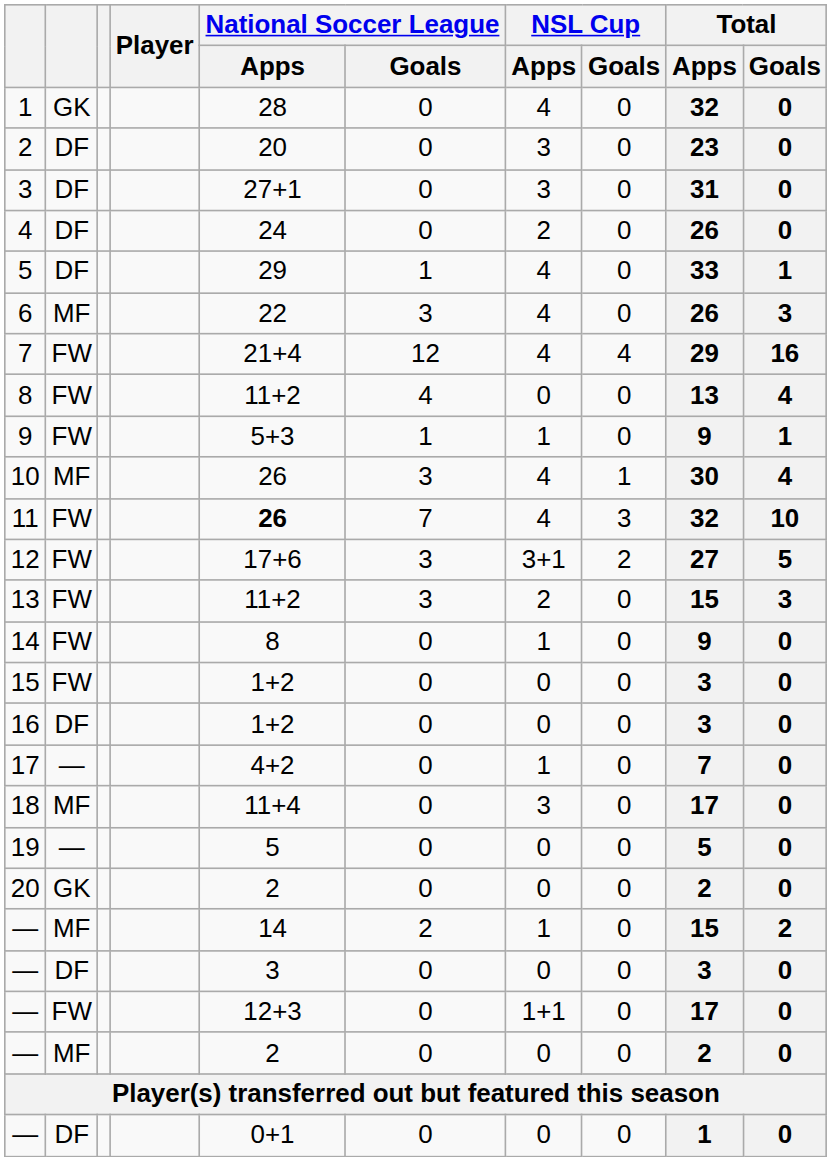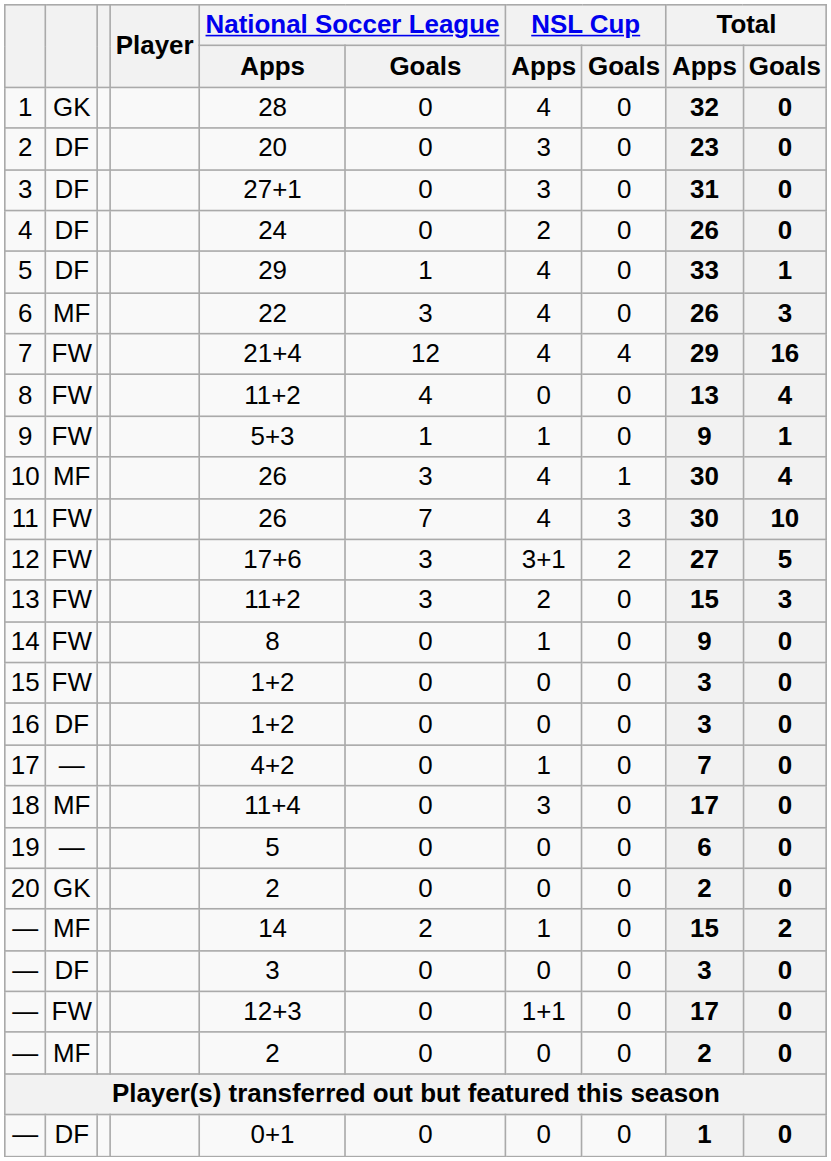11 | National Soccer League / Apps: bold -> normal
11 | Total / Apps: 32 -> 30
19 | Total / Apps: 5 -> 6
